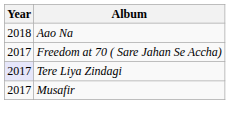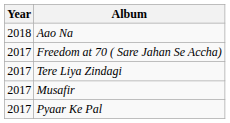Tere Liya Zindagi | Year: lavender background -> no background
+ row: 2017 | Pyaar Ke Pal
